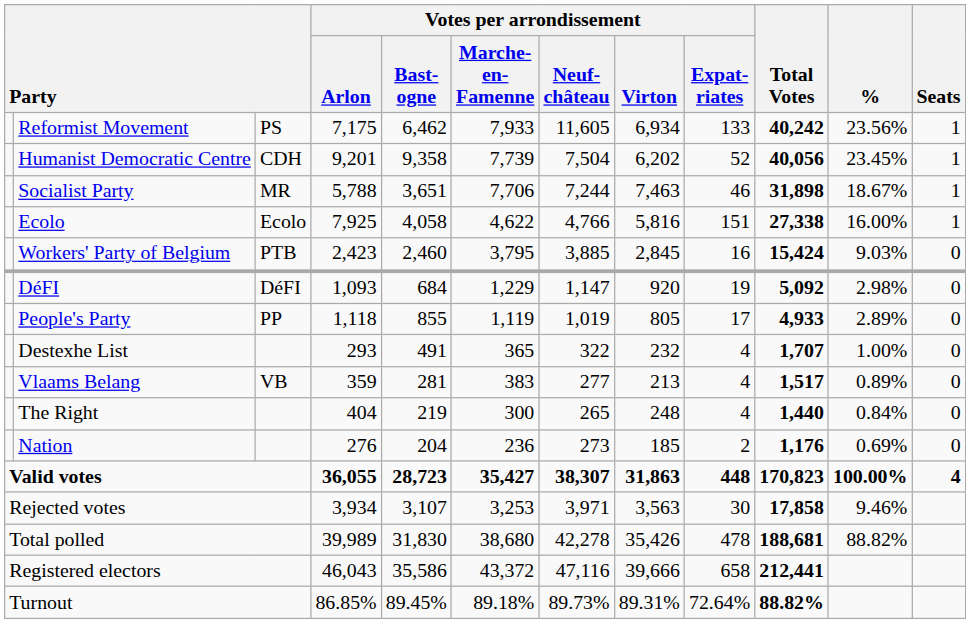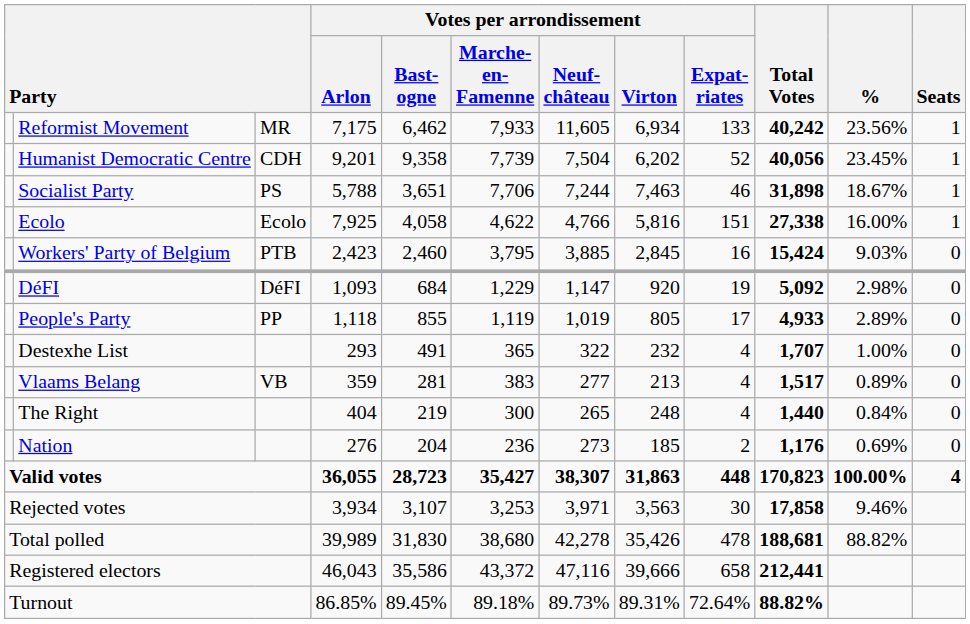Reformist Movement | column 3: PS -> MR
Socialist Party | column 3: MR -> PS
